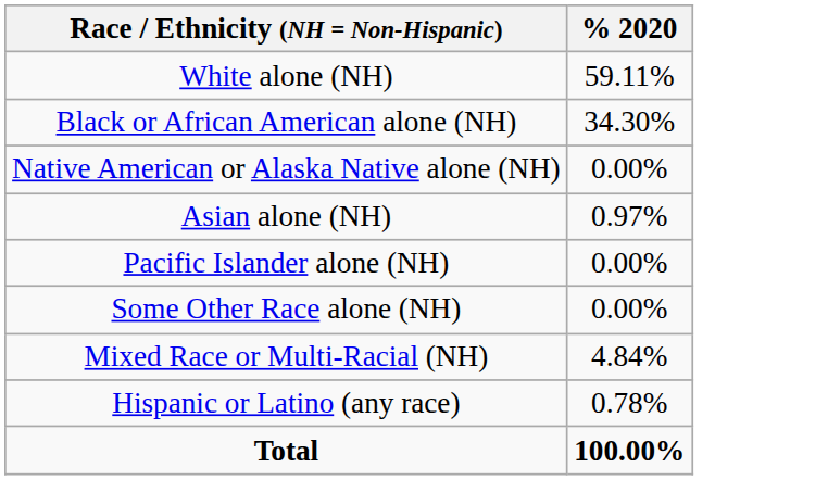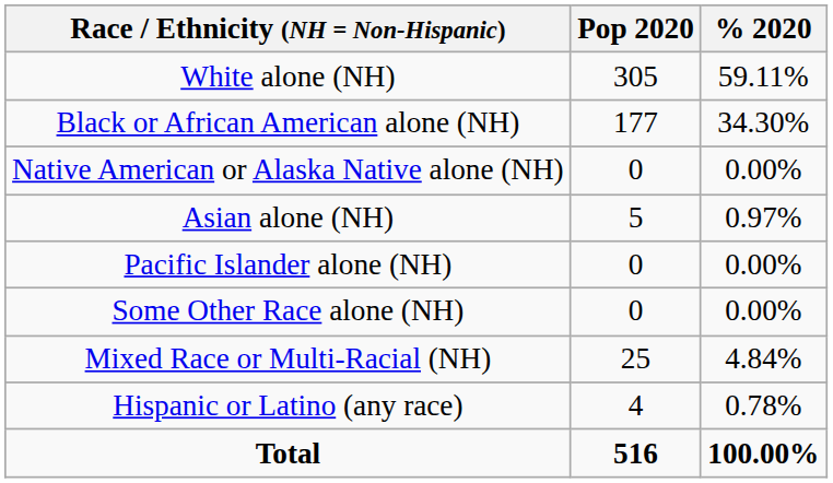+ column: Pop 2020 | 305 | 177 | 0 | 5 | 0 | 0 | 25 | 4 | 516
